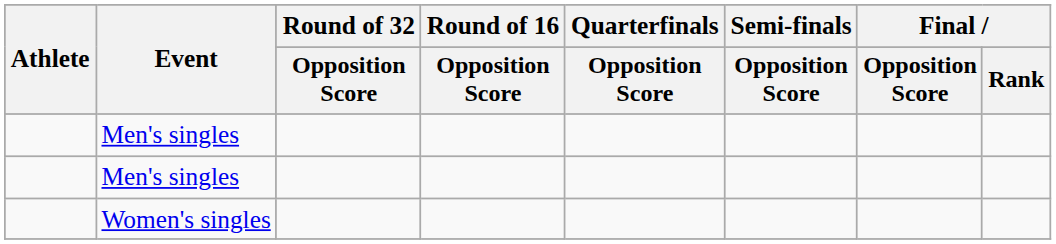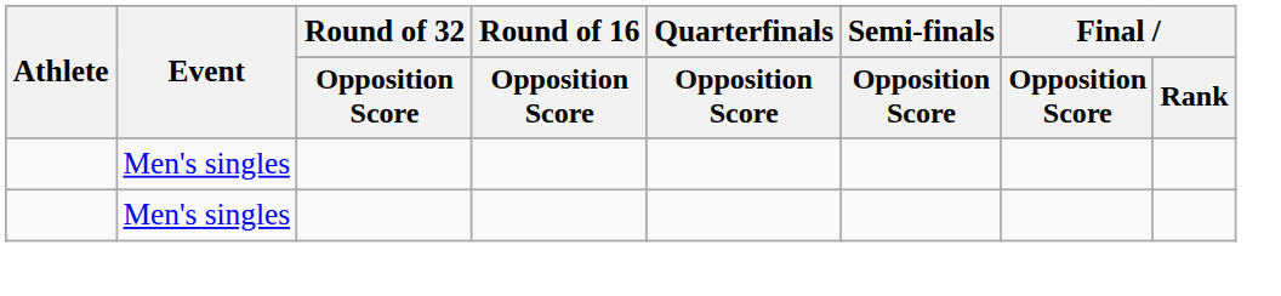- row: Women's singles
